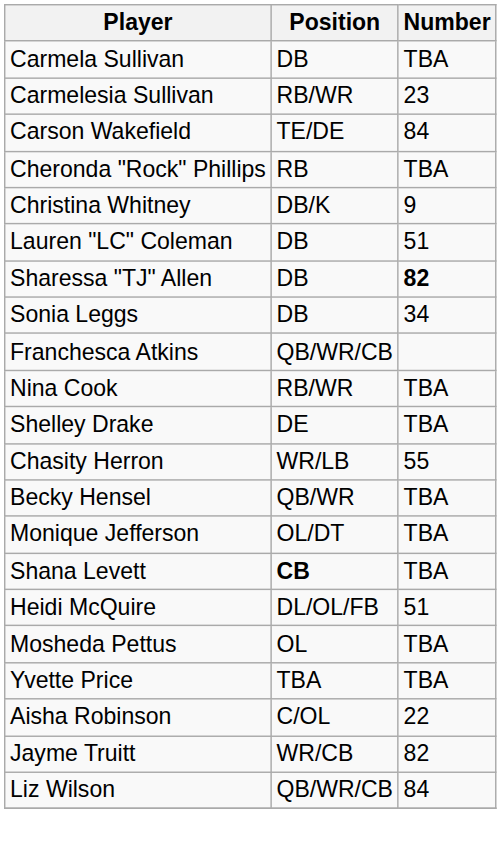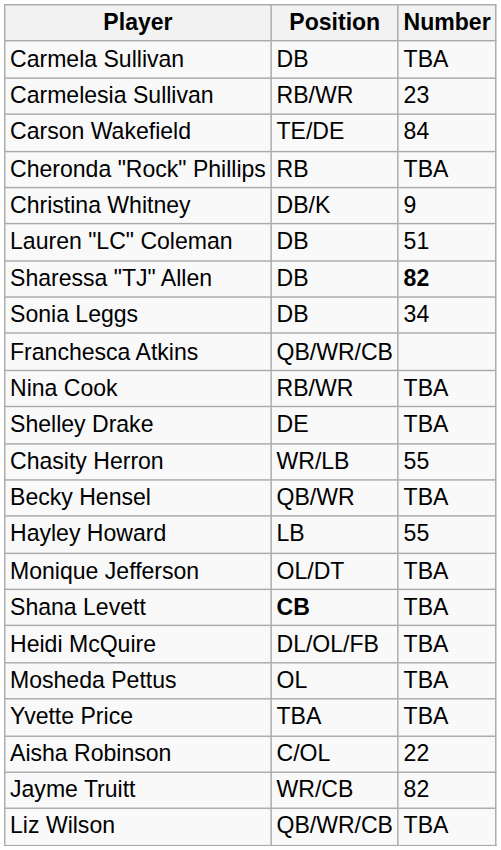+ row: Hayley Howard | LB | 55
Heidi McQuire | Number: 51 -> TBA
Liz Wilson | Number: 84 -> TBA
